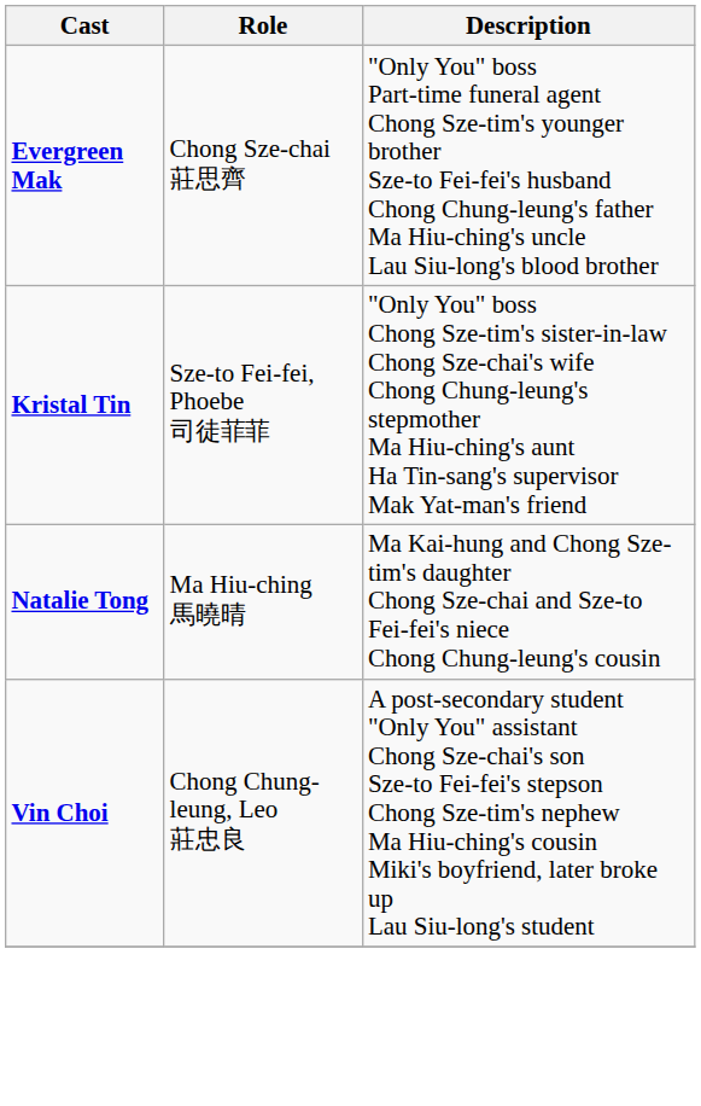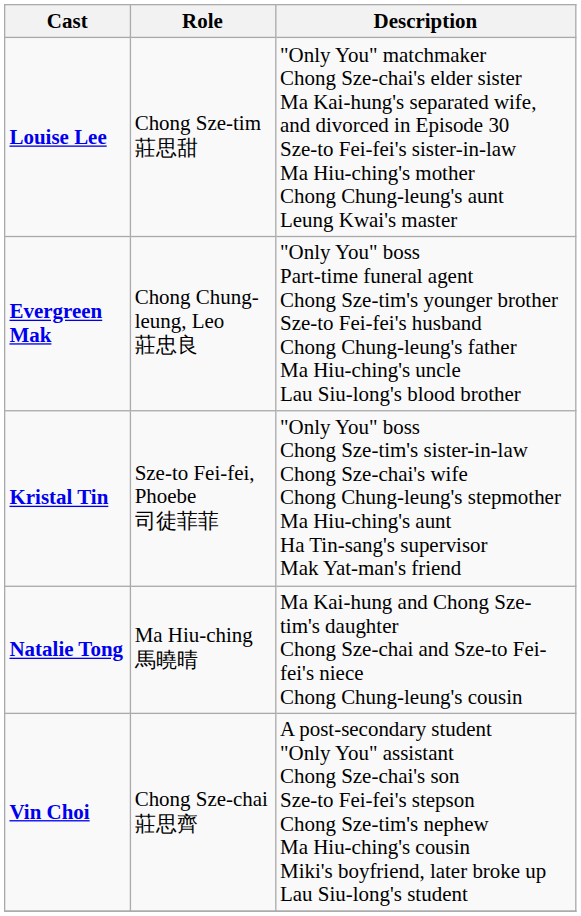+ row: Louise Lee | Chong Sze-tim 莊思甜 | "Only You" matchmaker Chong Sze-chai's elder sister Ma Kai-hung's separated wife, and divorced in Episode 30 Sze-to Fei-fei's sister-in-law Ma Hiu-ching's mother Chong Chung-leung's aunt Leung Kwai's master
Evergreen Mak | Role: Chong Sze-chai 莊思齊 -> Chong Chung-leung, Leo 莊忠良
Vin Choi | Role: Chong Chung-leung, Leo 莊忠良 -> Chong Sze-chai 莊思齊
